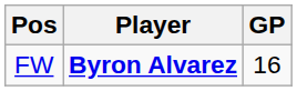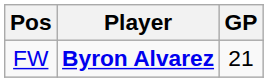FW | GP: 16 -> 21
